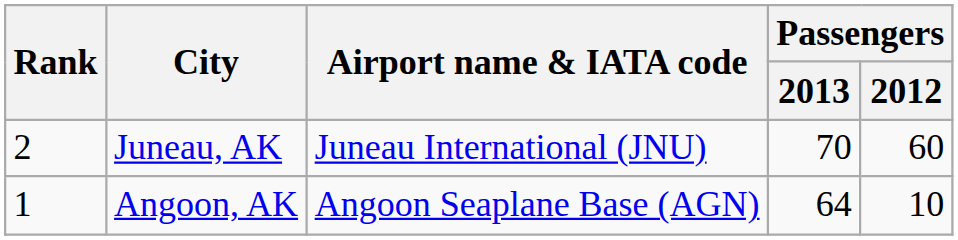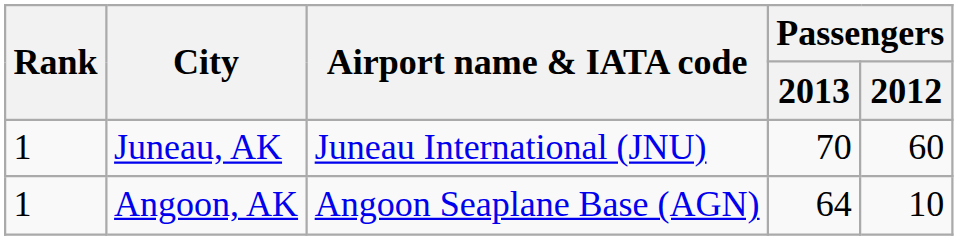Juneau, AK | Rank: 2 -> 1
